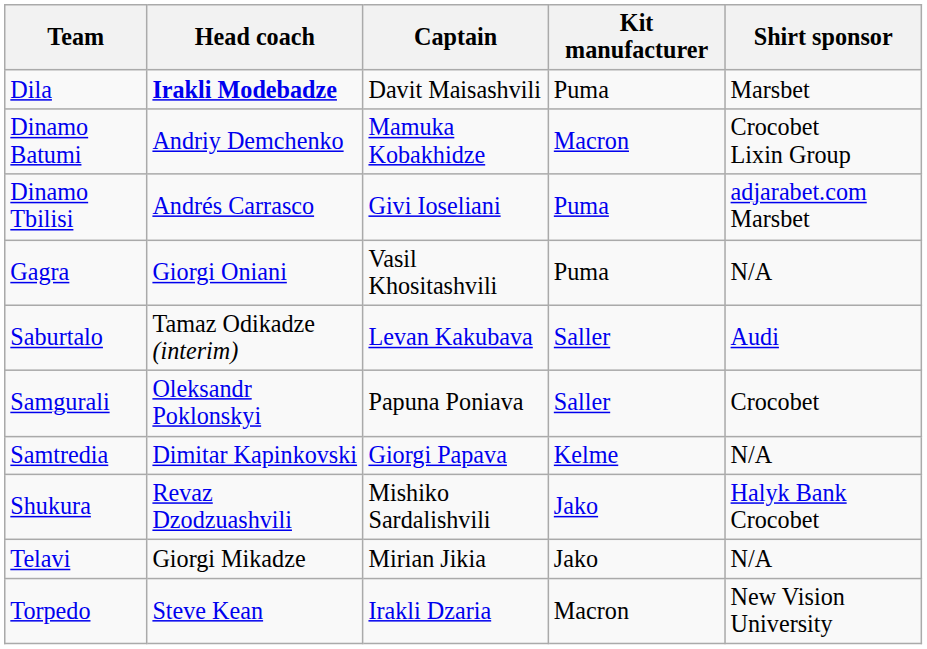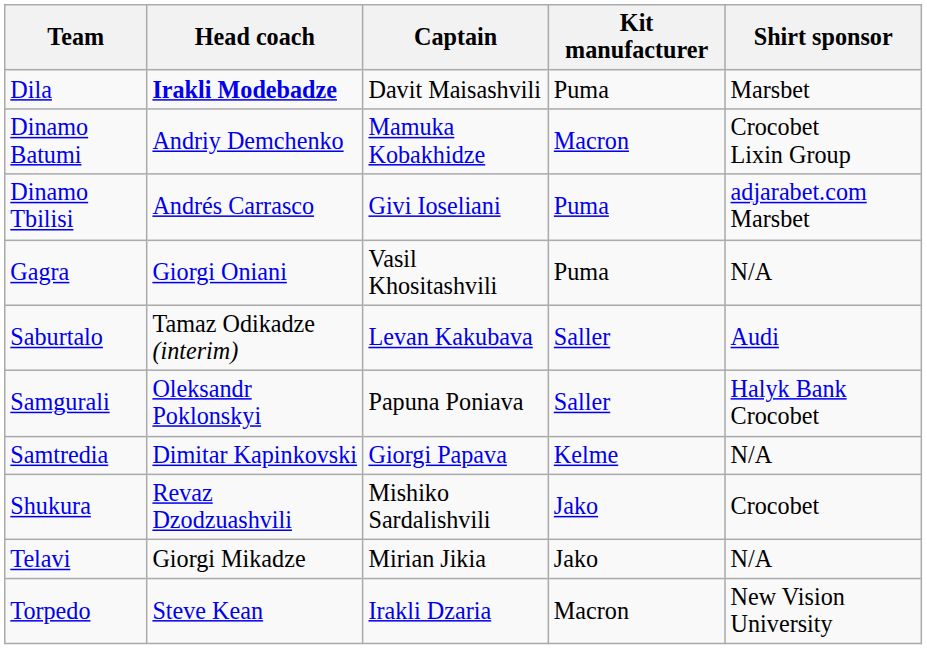Samgurali | Shirt sponsor: Crocobet -> Halyk Bank Crocobet
Shukura | Shirt sponsor: Halyk Bank Crocobet -> Crocobet
